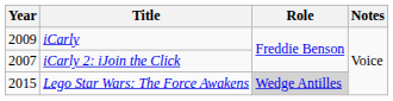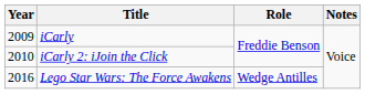iCarly 2: iJoin the Click | Year: 2007 -> 2010
Lego Star Wars: The Force Awakens | Year: 2015 -> 2016
Lego Star Wars: The Force Awakens | Role: lightgrey background -> no background
